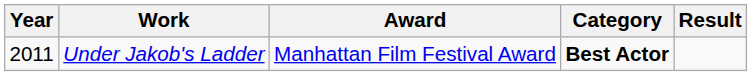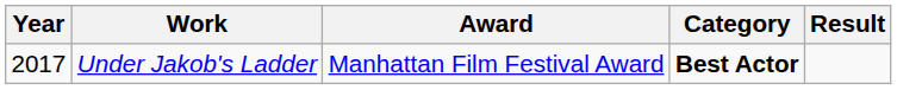Under Jakob's Ladder | Year: 2011 -> 2017
